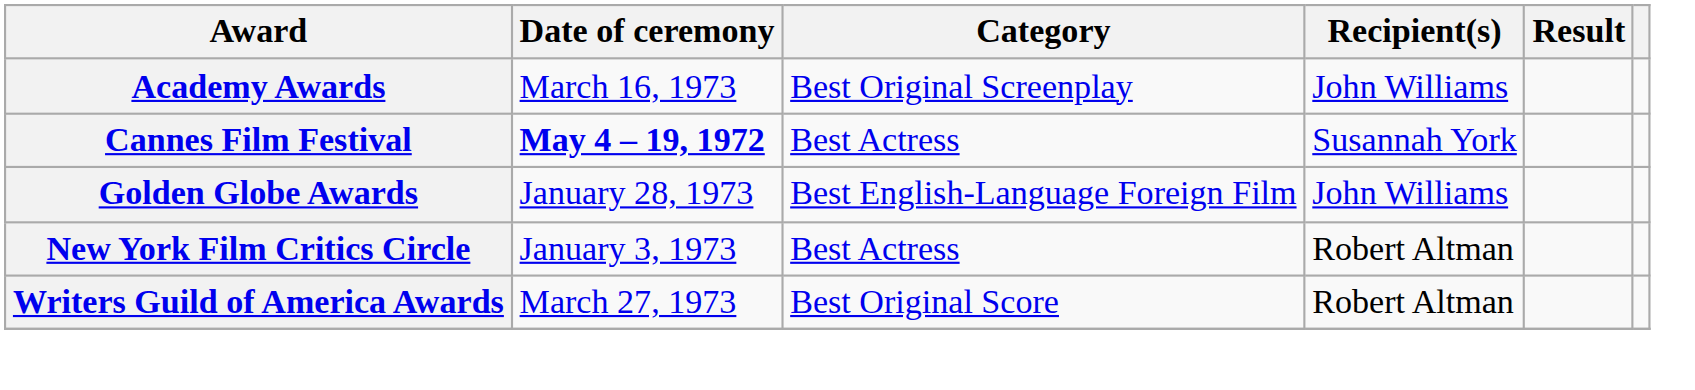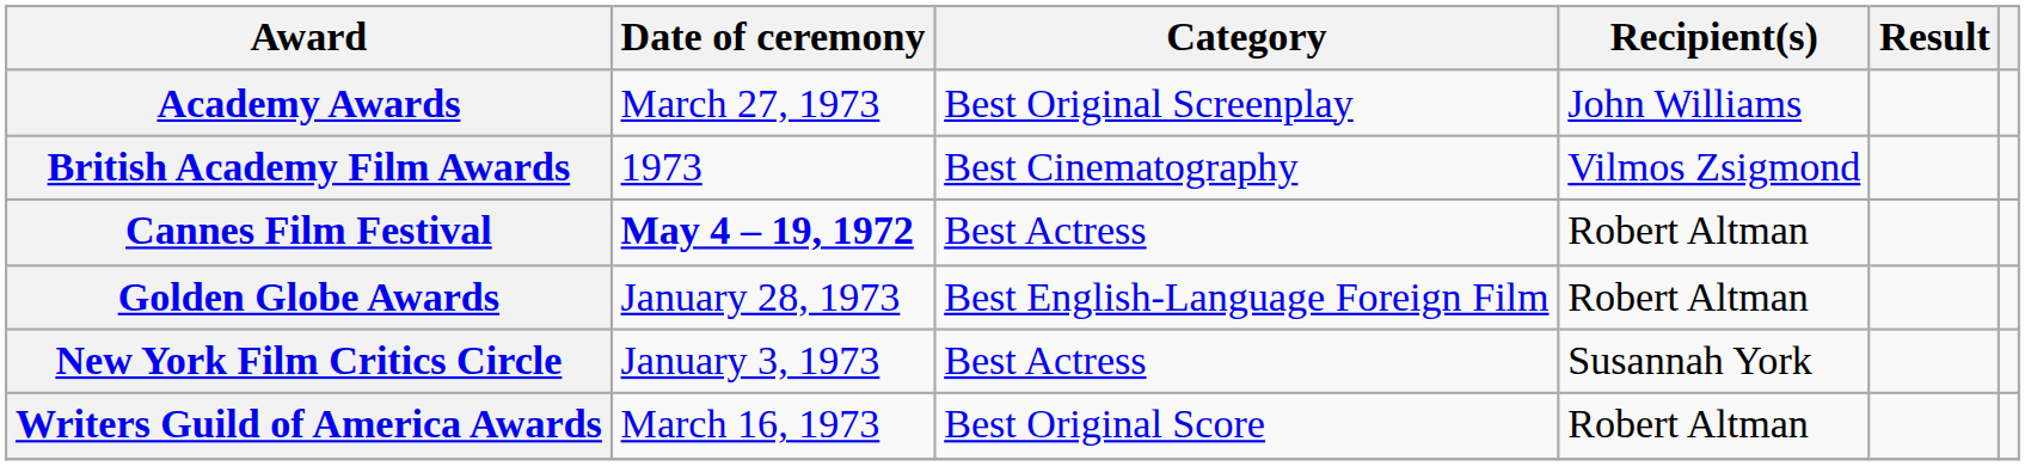Academy Awards | Date of ceremony: March 16, 1973 -> March 27, 1973
+ row: British Academy Film Awards | 1973 | Best Cinematography | Vilmos Zsigmond
Cannes Film Festival | Recipient(s): Susannah York -> Robert Altman
Golden Globe Awards | Recipient(s): John Williams -> Robert Altman
New York Film Critics Circle | Recipient(s): Robert Altman -> Susannah York
Writers Guild of America Awards | Date of ceremony: March 27, 1973 -> March 16, 1973
